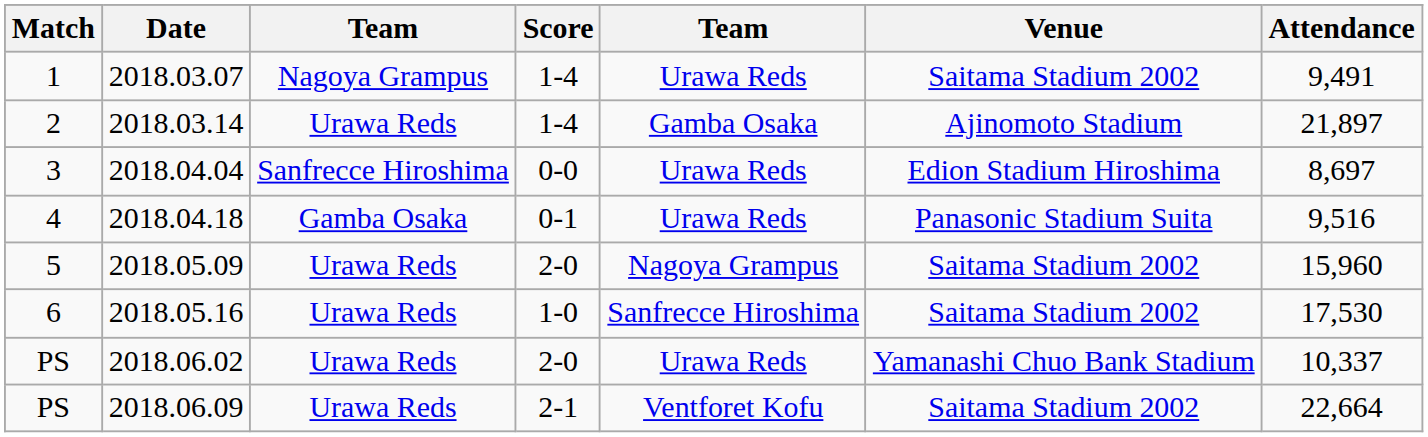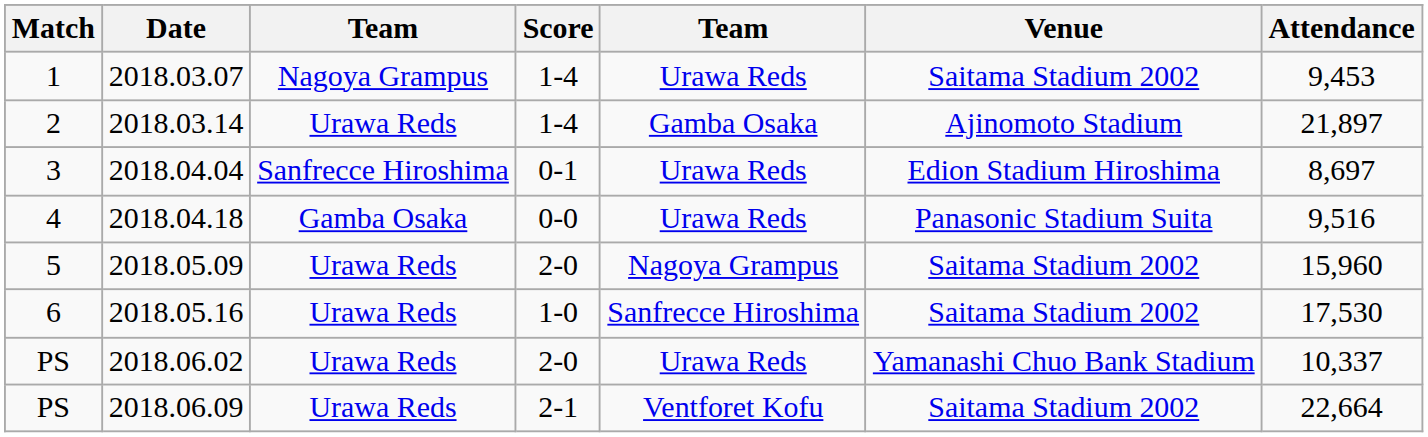2018.03.07 | Attendance: 9,491 -> 9,453
2018.04.04 | Score: 0-0 -> 0-1
2018.04.18 | Score: 0-1 -> 0-0
